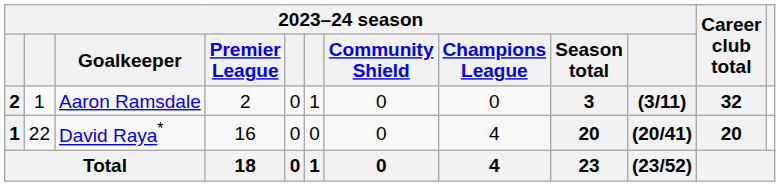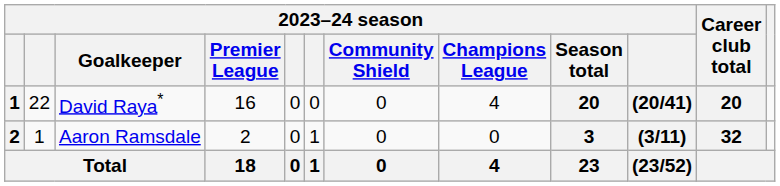rows swapped: David Raya* <-> Aaron Ramsdale
